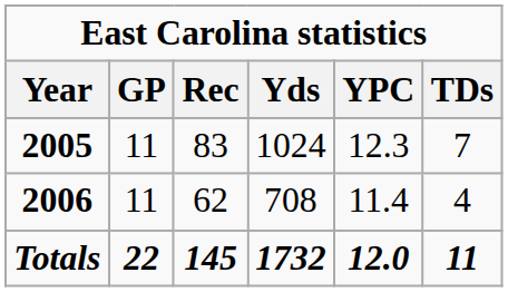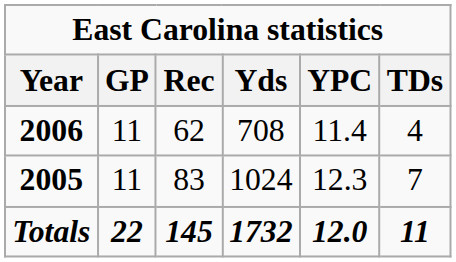rows swapped: 2005 <-> 2006
